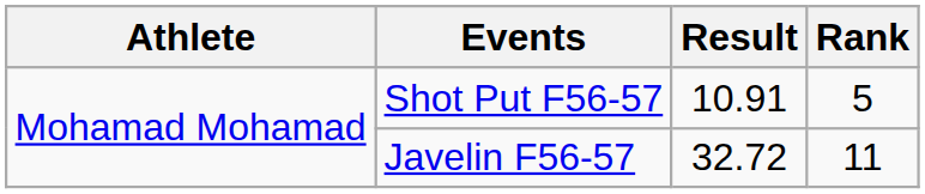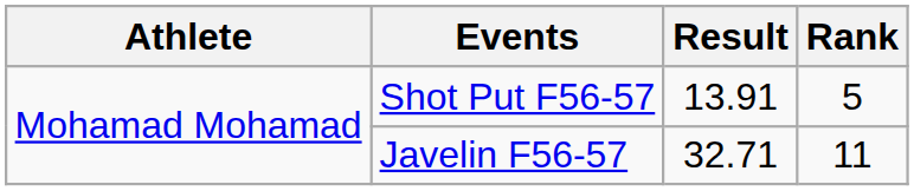Shot Put F56-57 | Result: 10.91 -> 13.91
Javelin F56-57 | Result: 32.72 -> 32.71
